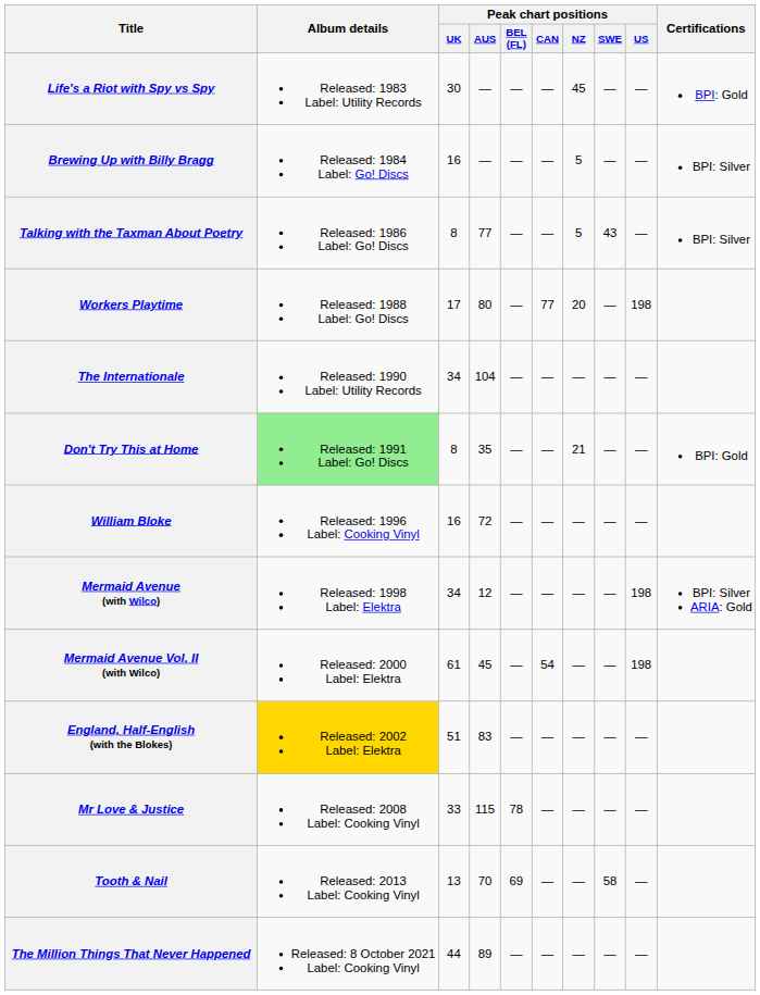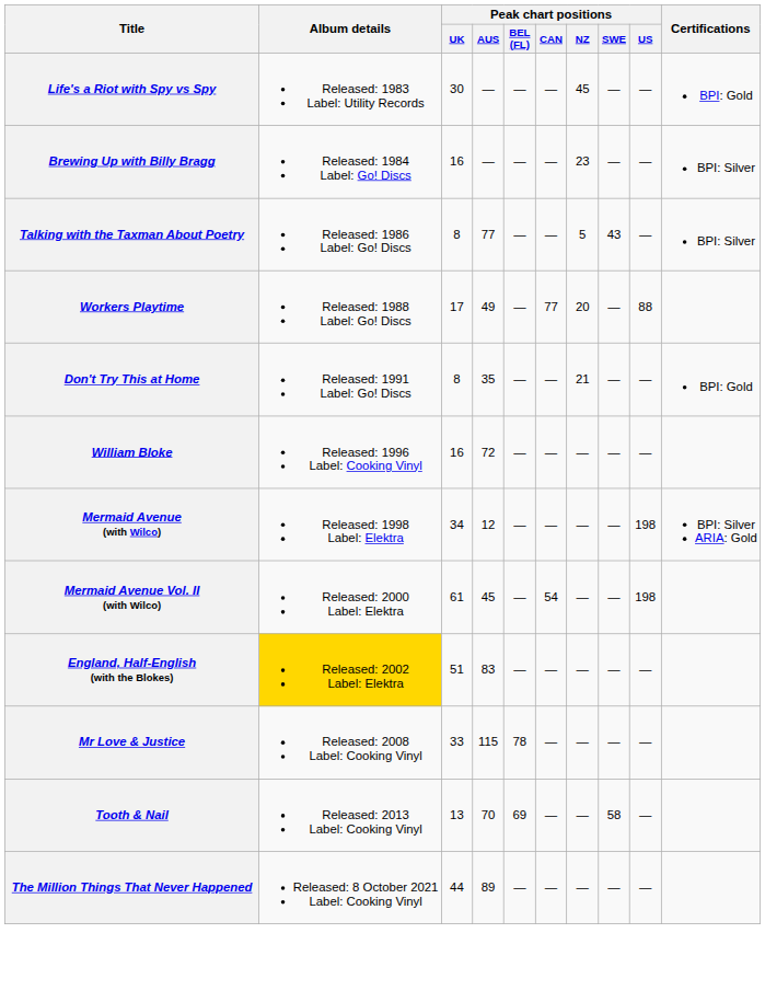Brewing Up with Billy Bragg | Peak chart positions / NZ: 5 -> 23
Workers Playtime | Peak chart positions / AUS: 80 -> 49
Workers Playtime | Peak chart positions / US: 198 -> 88
- row: The Internationale | Released: 1990 Label: Utility Records | 34 | 104 | — | — | — | — | —
Don't Try This at Home | Album details: lightgreen background -> no background
